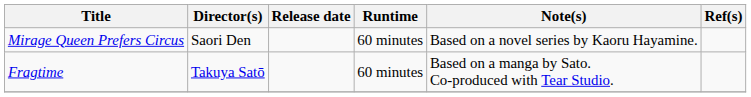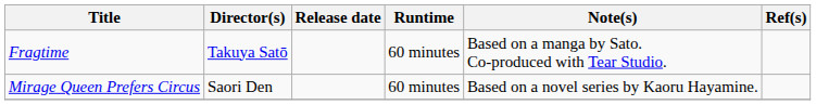rows swapped: Fragtime <-> Mirage Queen Prefers Circus
